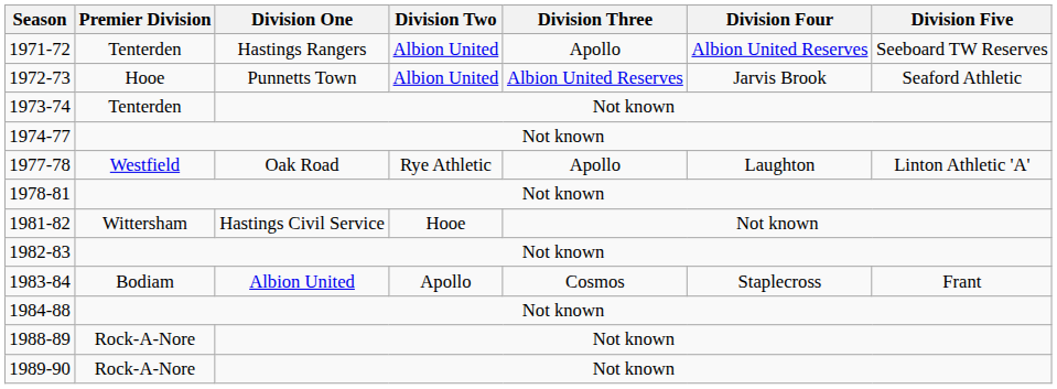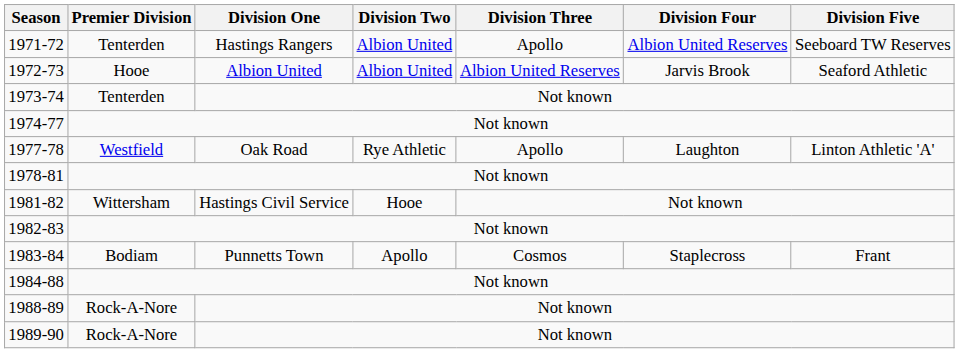1972-73 | Division One: Punnetts Town -> Albion United
1983-84 | Division One: Albion United -> Punnetts Town
